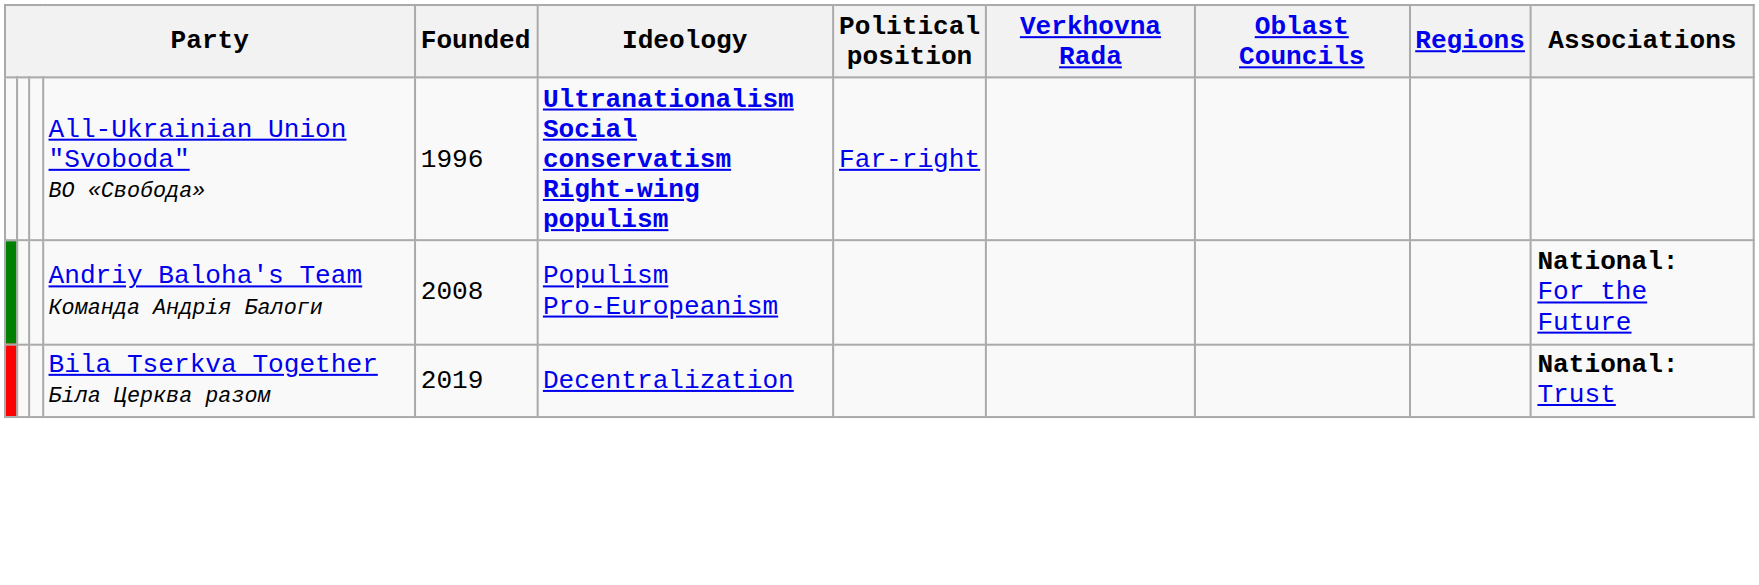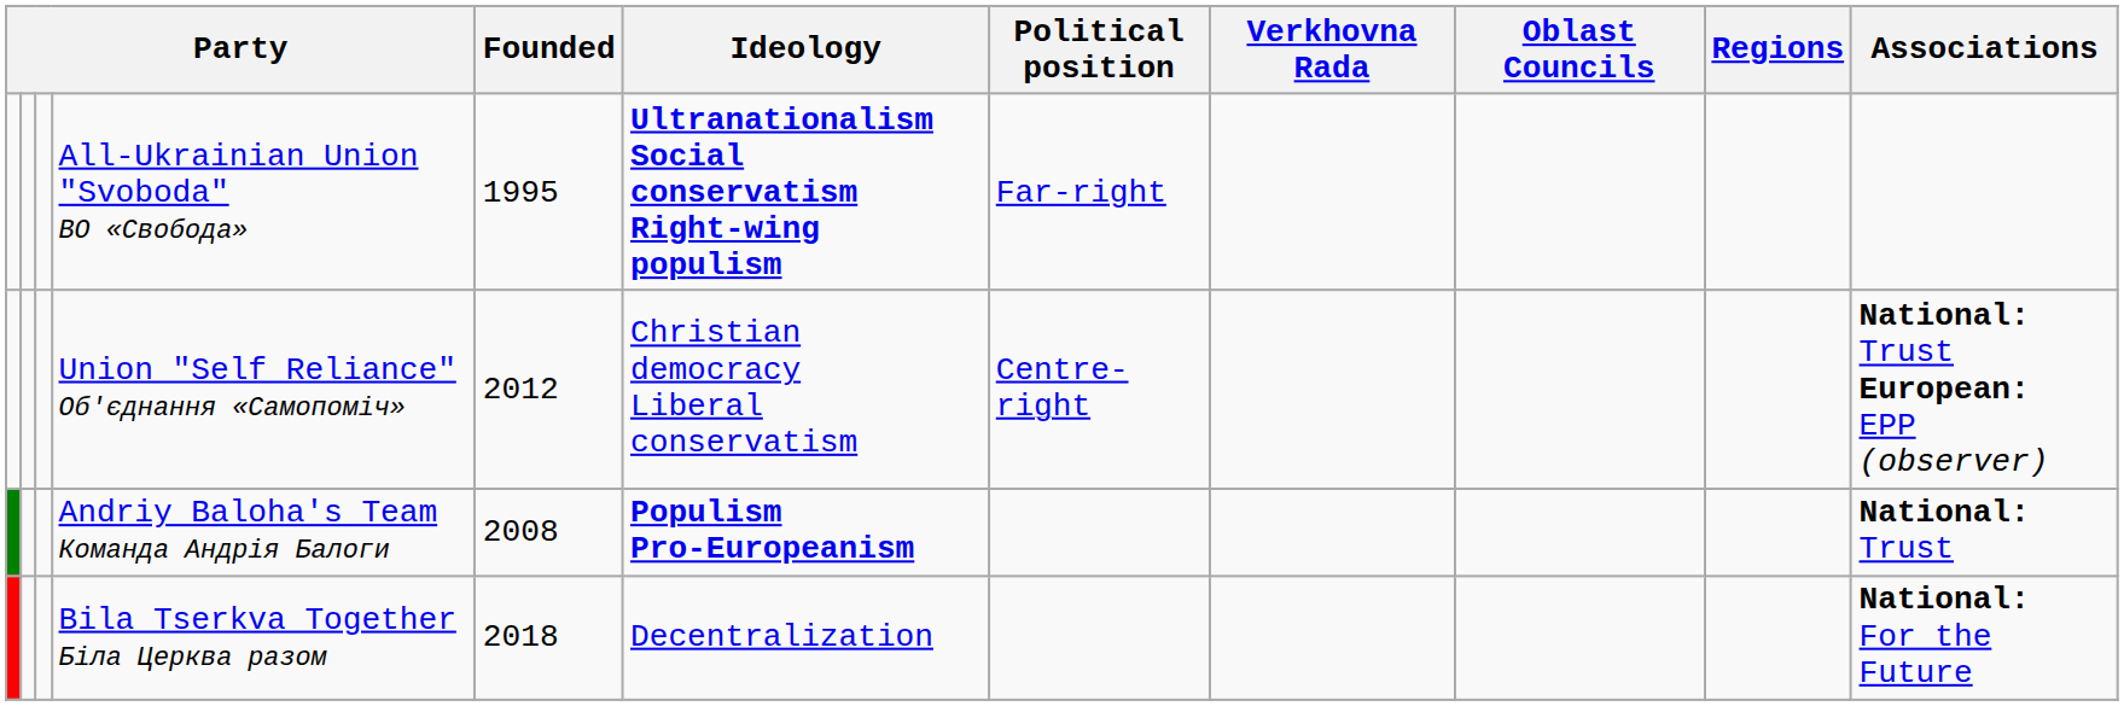All-Ukrainian Union "Svoboda" ВО «Свобода» | Founded: 1996 -> 1995
+ row: Union "Self Reliance" Об'єднання «Самопоміч» | 2012 | Christian democracy Liberal conservatism | Centre-right | National: Trust European: EPP (observer)
Andriy Baloha's Team Команда Андрія Балоги | Ideology: normal -> bold
Andriy Baloha's Team Команда Андрія Балоги | Associations: National: For the Future -> National: Trust
Bila Tserkva Together Біла Церква разом | Founded: 2019 -> 2018
Bila Tserkva Together Біла Церква разом | Associations: National: Trust -> National: For the Future
